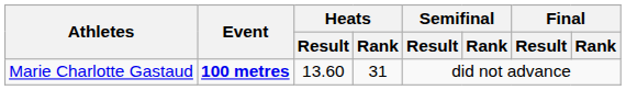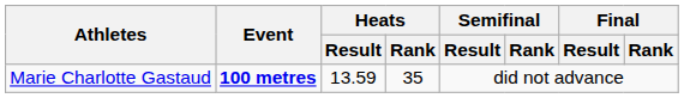Marie Charlotte Gastaud | Heats / Result: 13.60 -> 13.59
Marie Charlotte Gastaud | Heats / Rank: 31 -> 35
